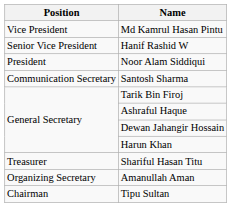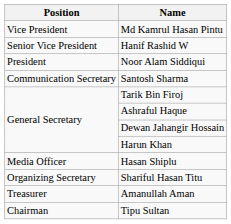+ row: Media Officer | Hasan Shiplu
Shariful Hasan Titu | Position: Treasurer -> Organizing Secretary
Amanullah Aman | Position: Organizing Secretary -> Treasurer
